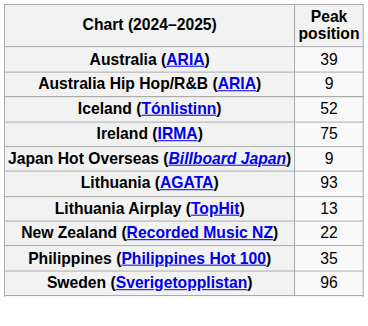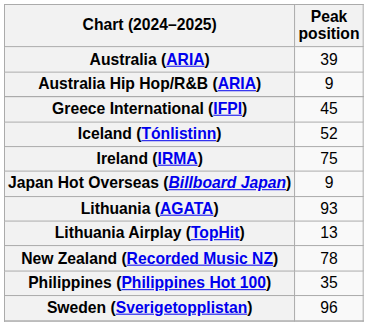+ row: Greece International (IFPI) | 45
New Zealand (Recorded Music NZ) | Peak position: 22 -> 78
